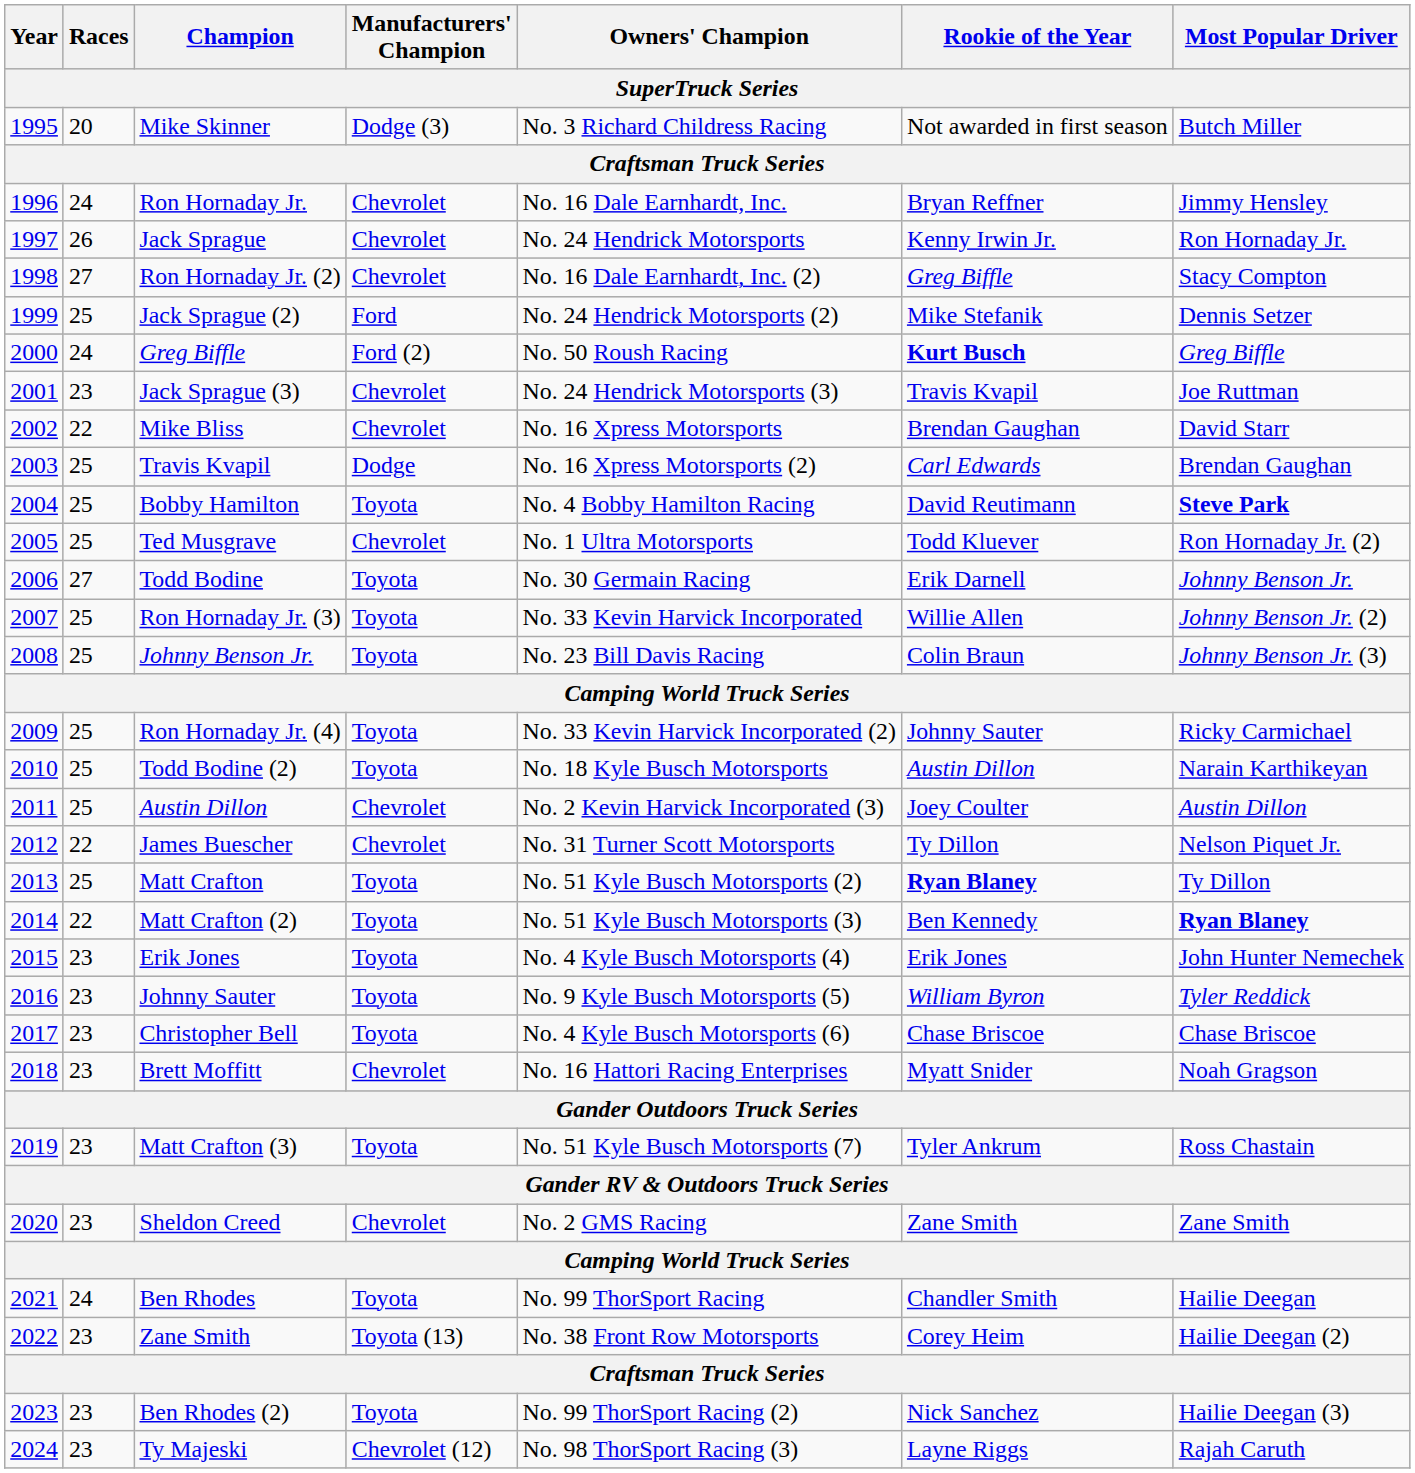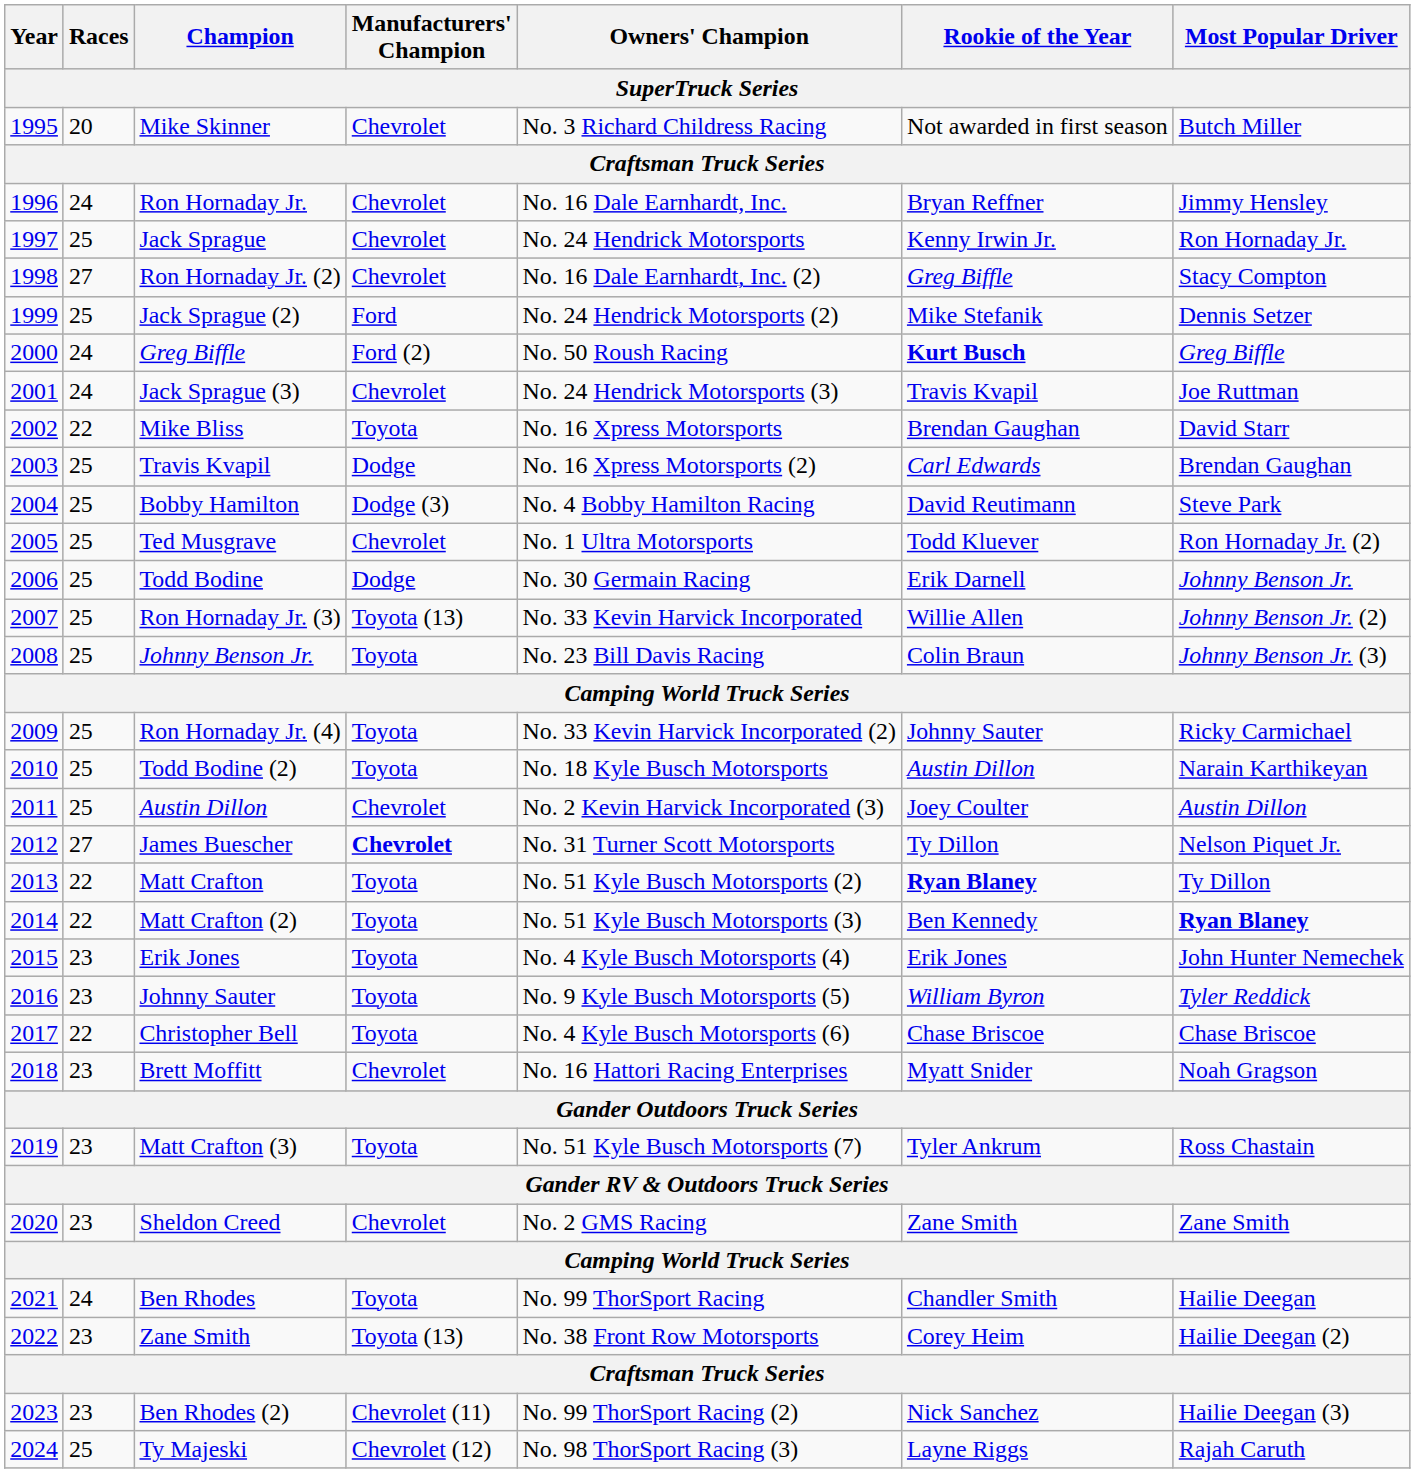Mike Skinner | Manufacturers' Champion: Dodge (3) -> Chevrolet
Jack Sprague | Races: 26 -> 25
Jack Sprague (3) | Races: 23 -> 24
Mike Bliss | Manufacturers' Champion: Chevrolet -> Toyota
Bobby Hamilton | Manufacturers' Champion: Toyota -> Dodge (3)
Bobby Hamilton | Most Popular Driver: bold -> normal
Todd Bodine | Races: 27 -> 25
Todd Bodine | Manufacturers' Champion: Toyota -> Dodge
Ron Hornaday Jr. (3) | Manufacturers' Champion: Toyota -> Toyota (13)
James Buescher | Races: 22 -> 27
James Buescher | Manufacturers' Champion: normal -> bold
Matt Crafton | Races: 25 -> 22
Christopher Bell | Races: 23 -> 22
Ben Rhodes (2) | Manufacturers' Champion: Toyota -> Chevrolet (11)
Ty Majeski | Races: 23 -> 25
